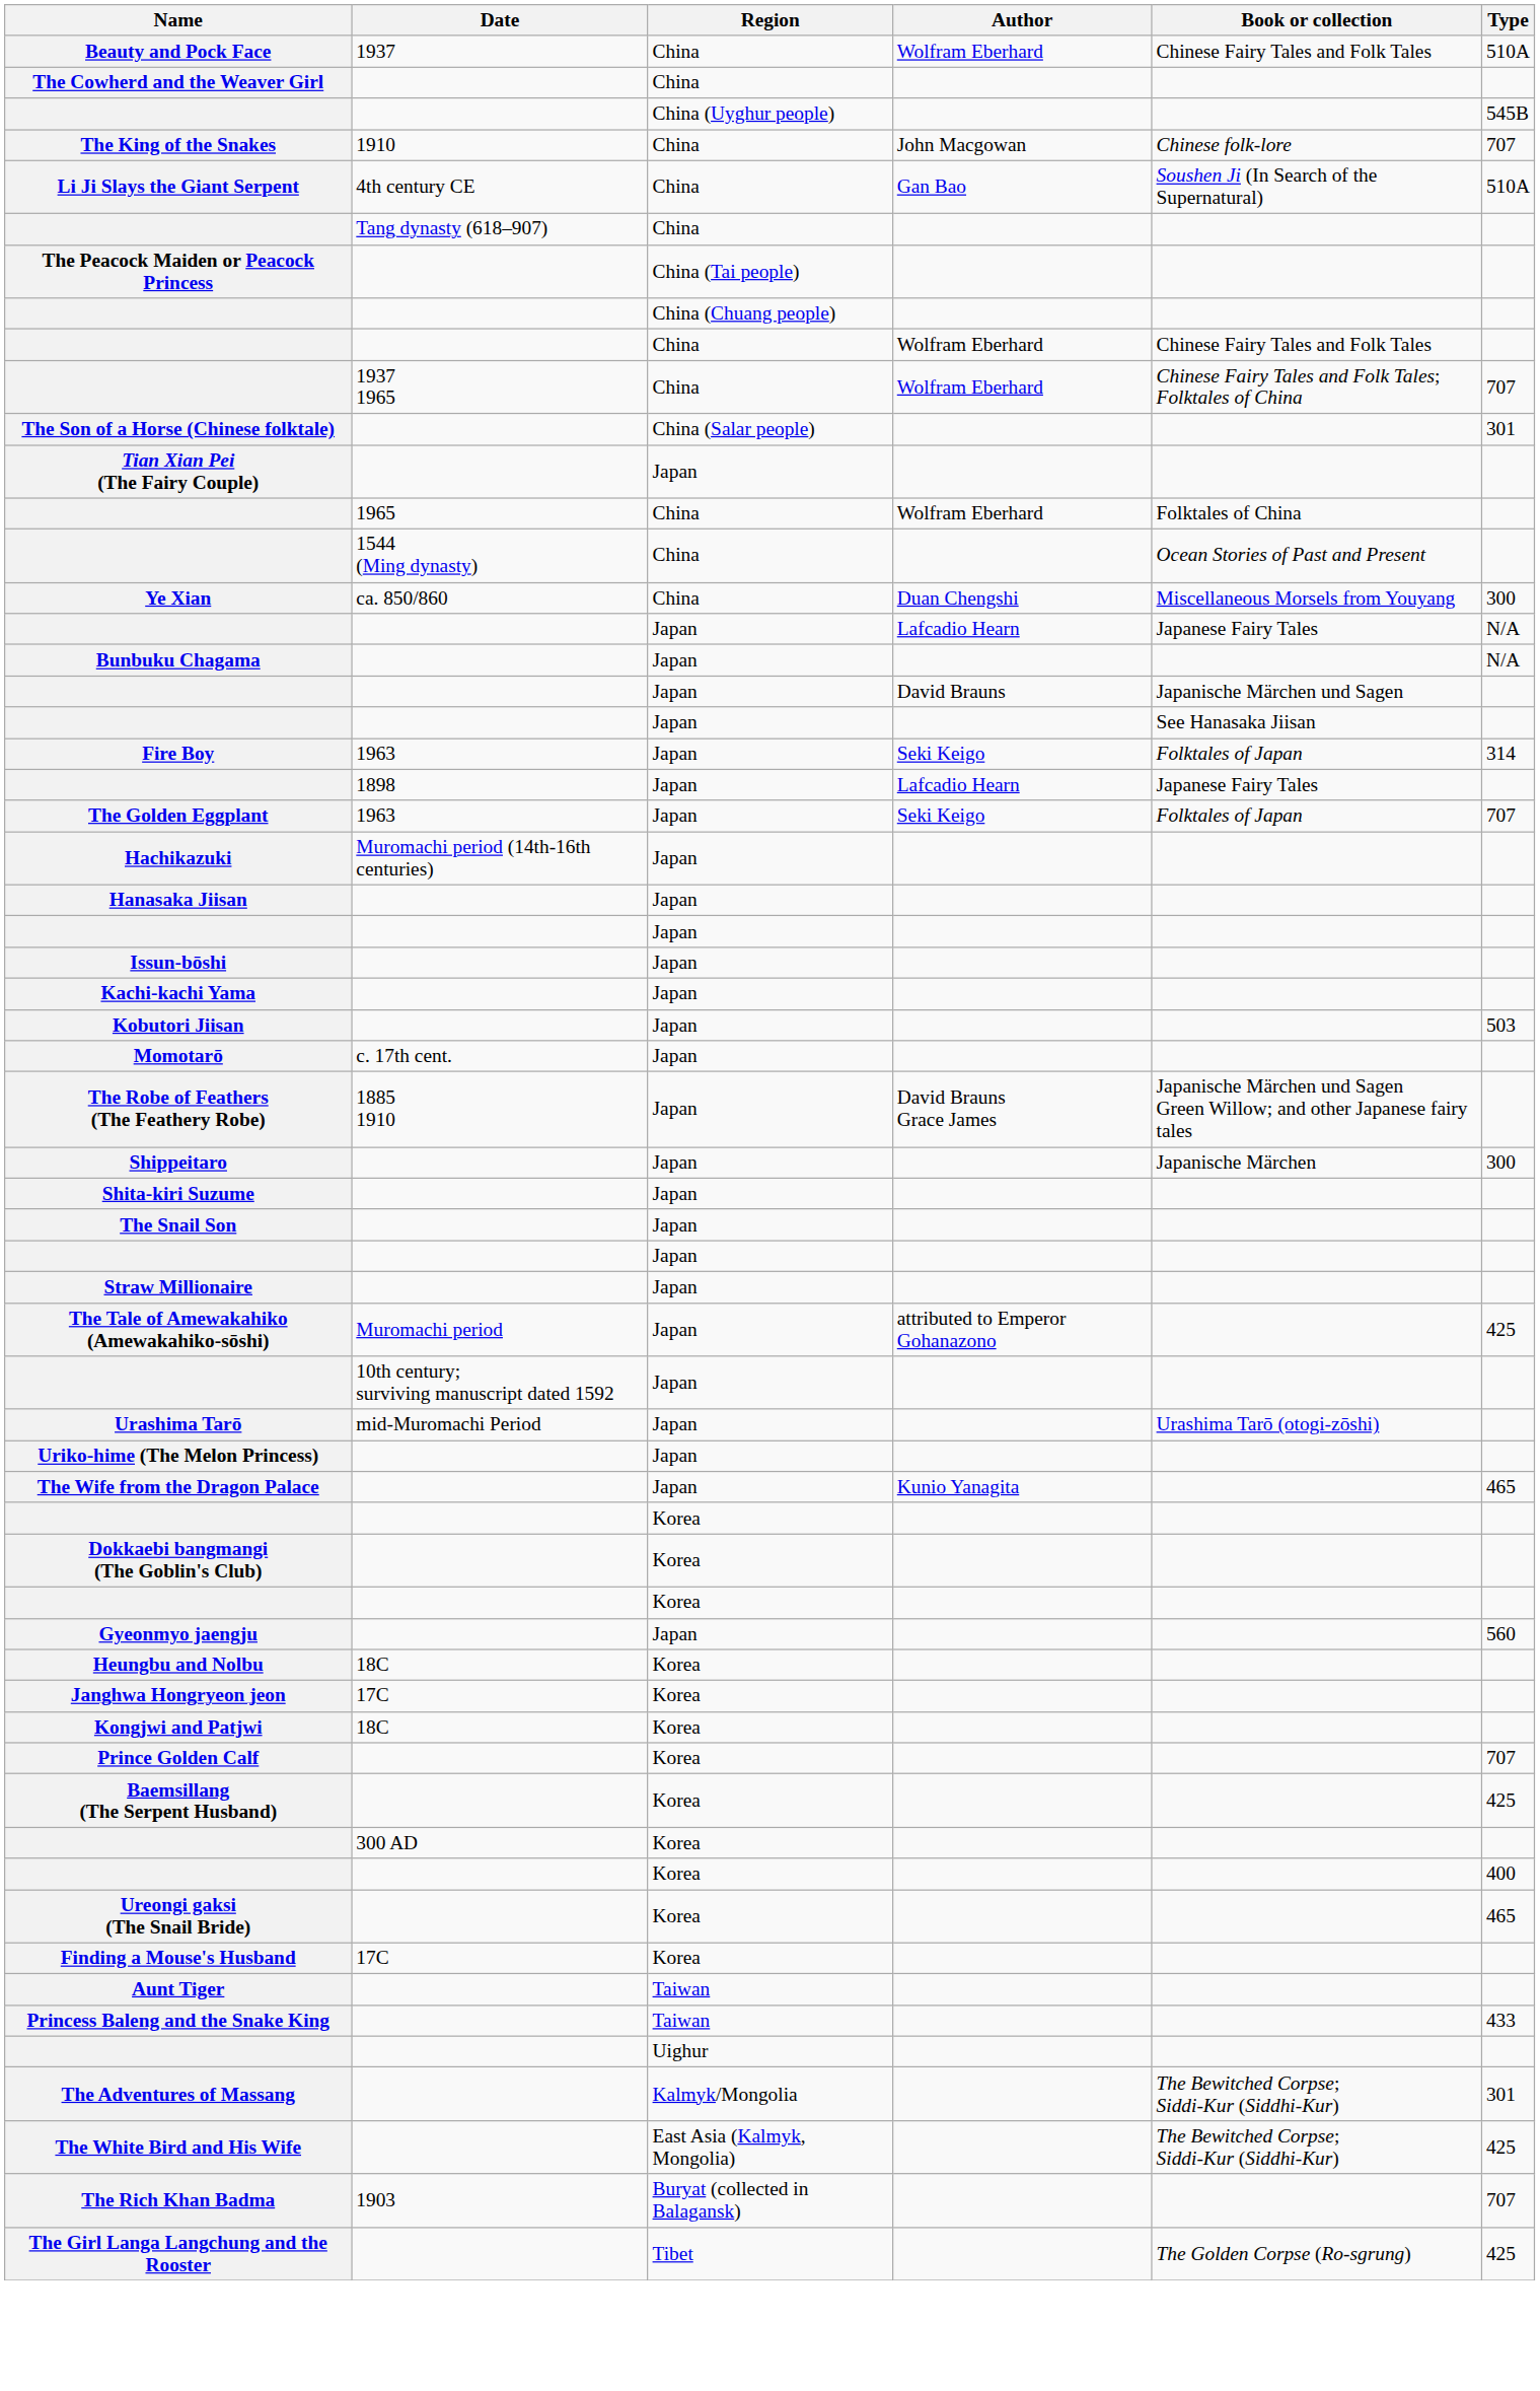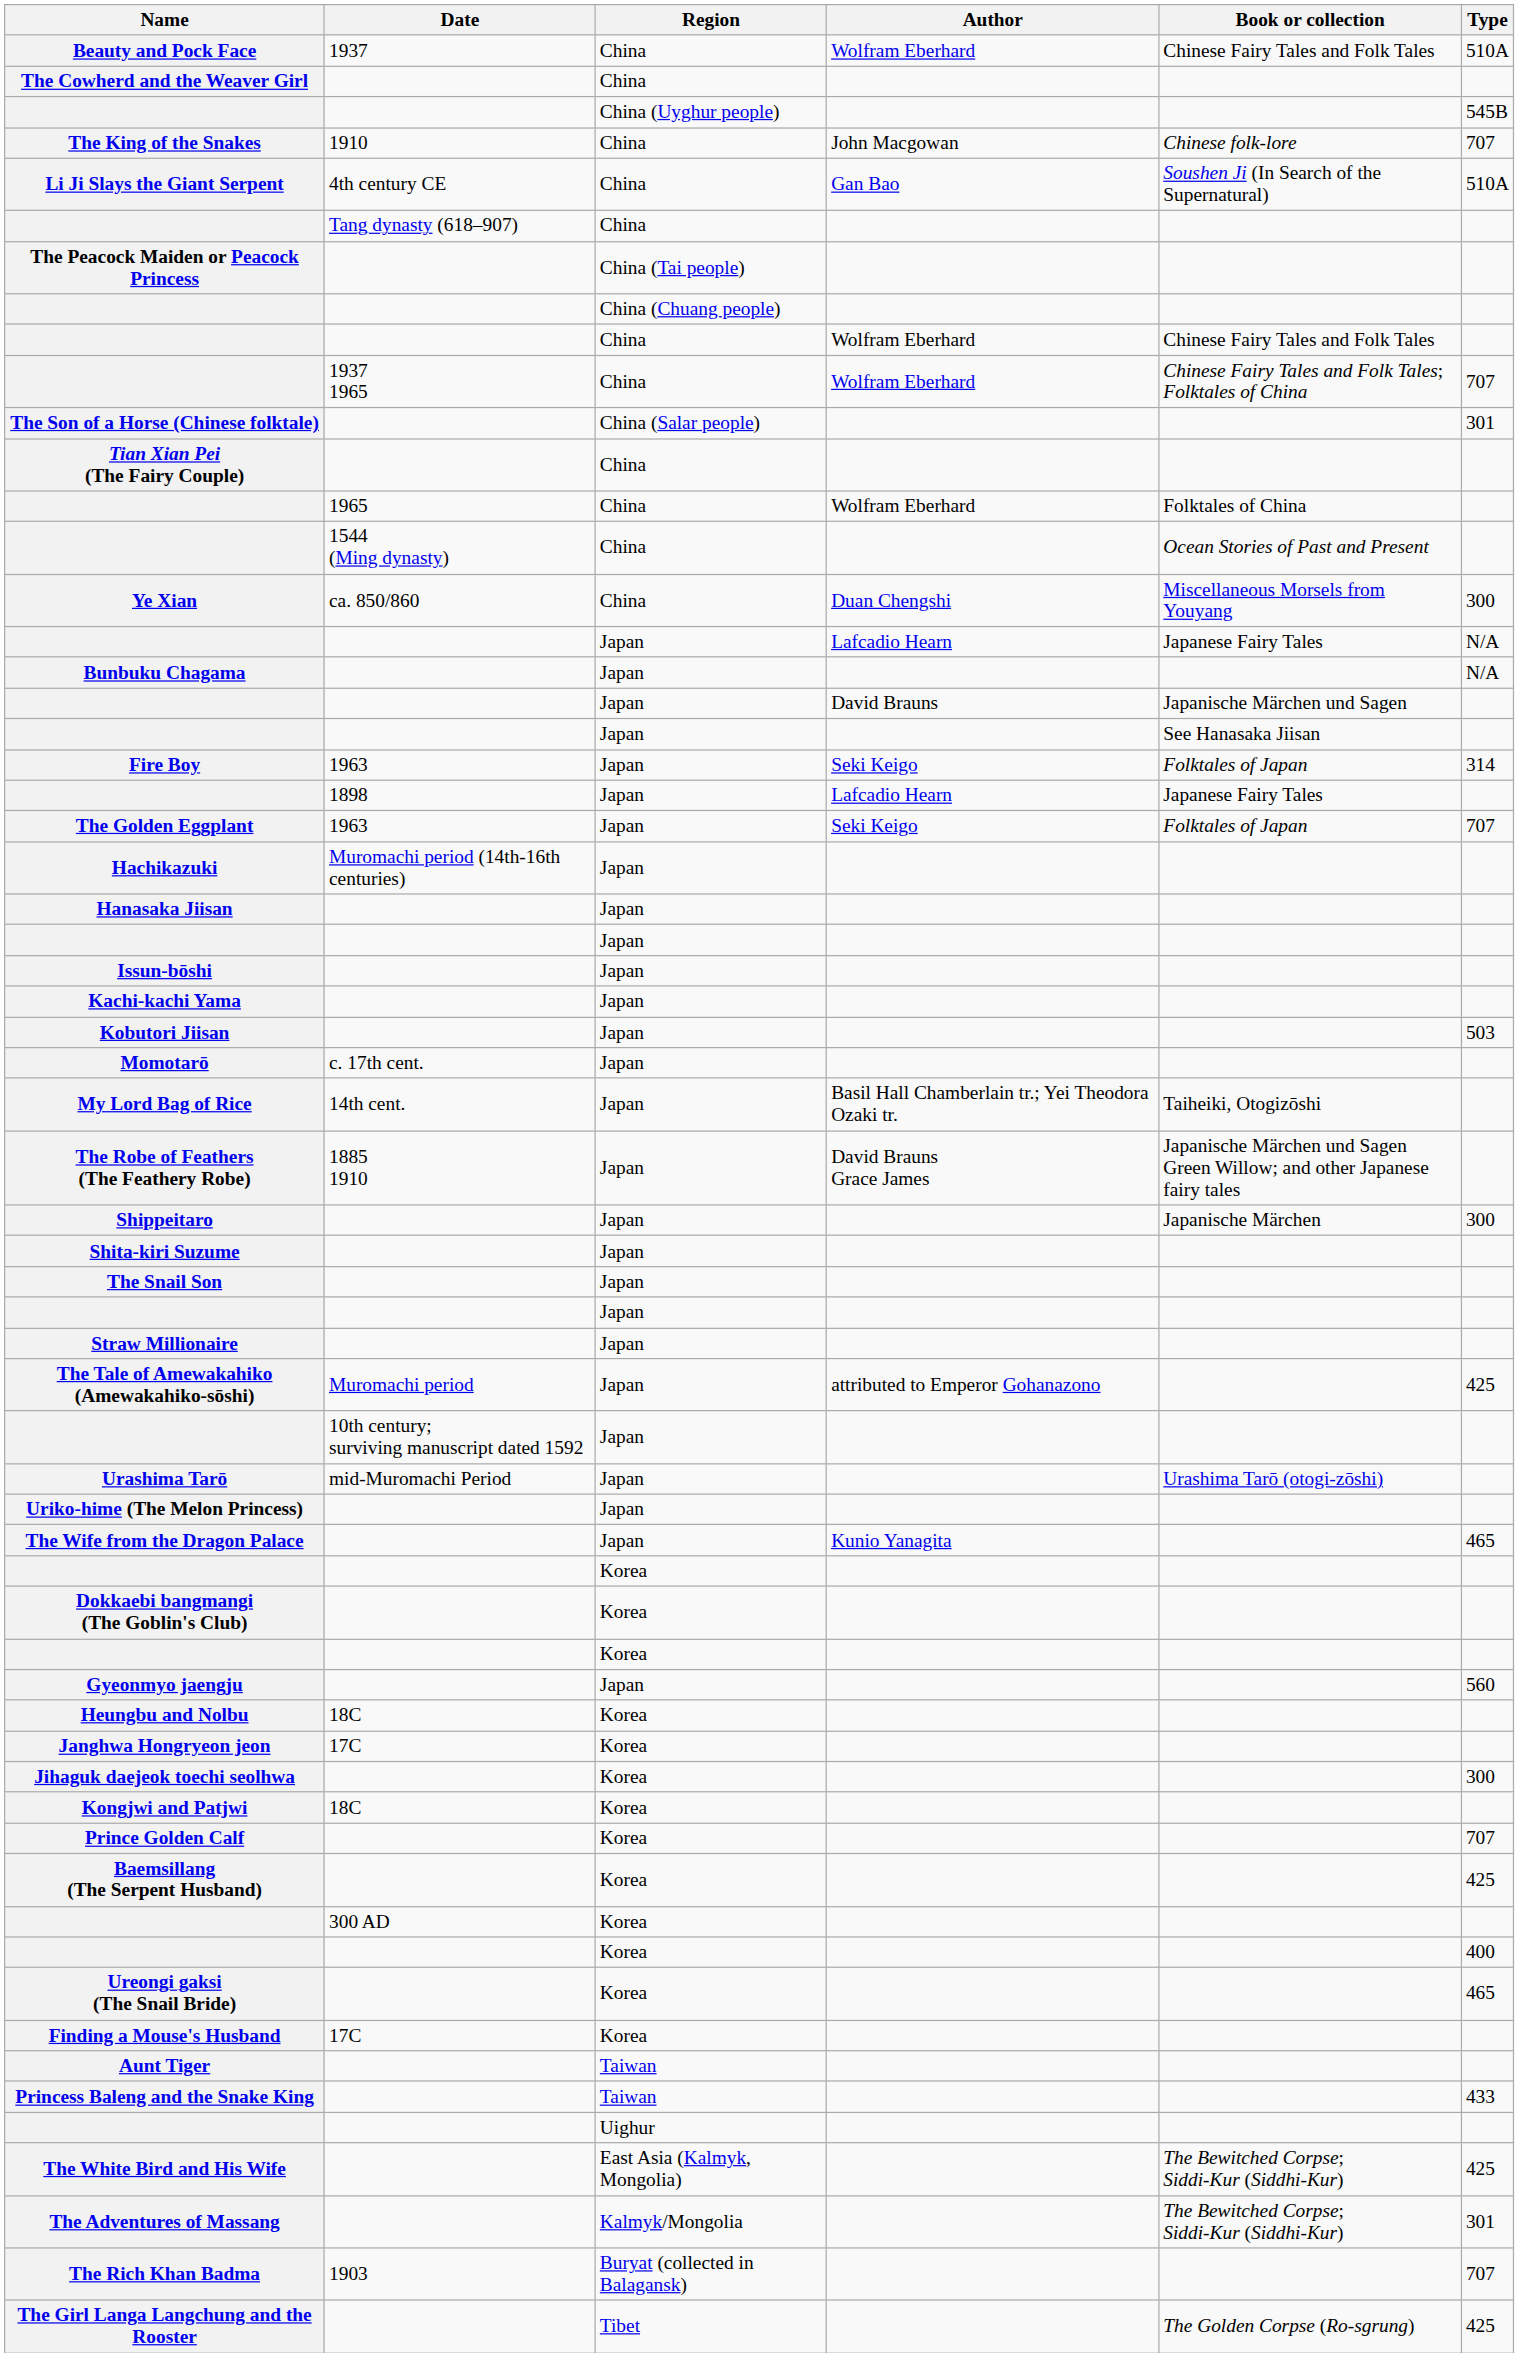Tian Xian Pei (The Fairy Couple) | Region: Japan -> China
+ row: My Lord Bag of Rice | 14th cent. | Japan | Basil Hall Chamberlain tr.; Yei Theodora Ozaki tr. | Taiheiki, Otogizōshi
+ row: Jihaguk daejeok toechi seolhwa | Korea | 300
rows swapped: The Adventures of Massang <-> The White Bird and His Wife
